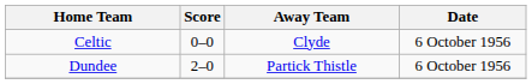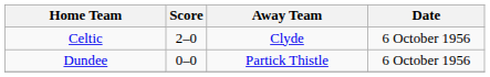Celtic | Score: 0–0 -> 2–0
Dundee | Score: 2–0 -> 0–0
